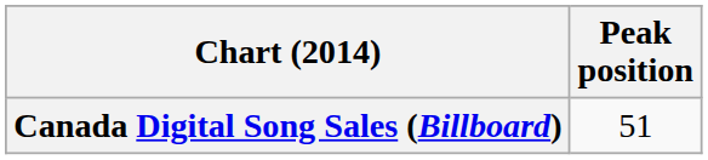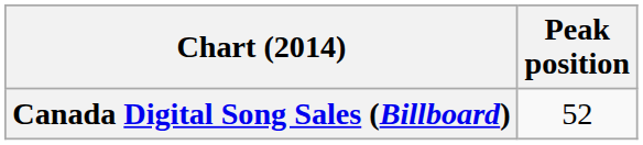Canada Digital Song Sales (Billboard) | Peak position: 51 -> 52
